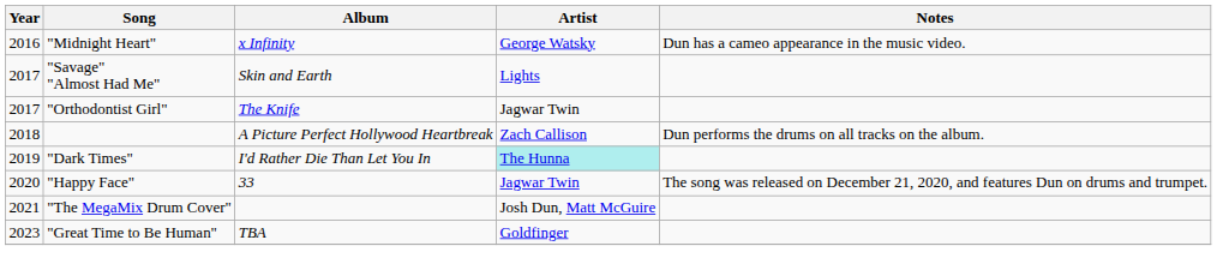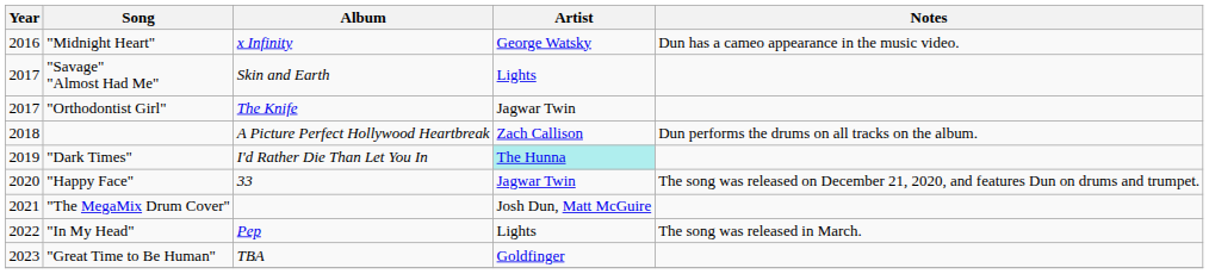+ row: 2022 | "In My Head" | Pep | Lights | The song was released in March.
